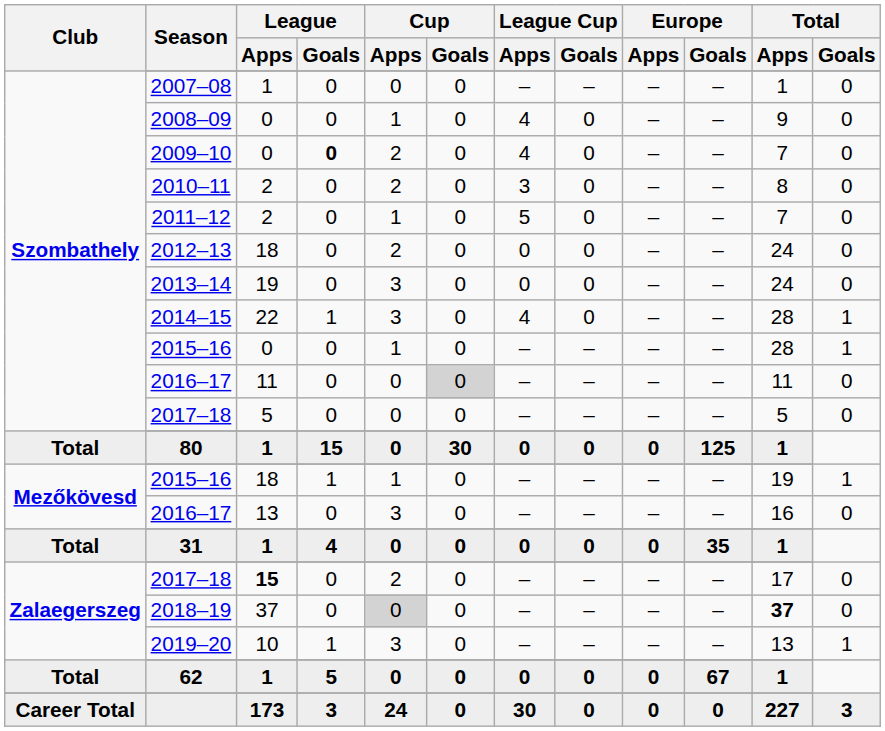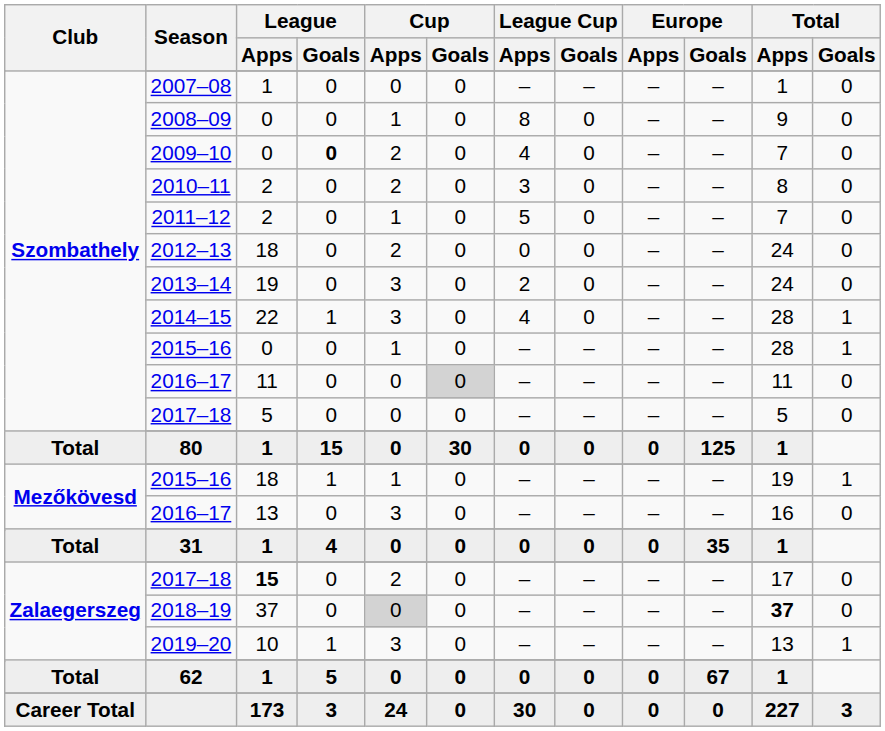2008–09 | League Cup / Apps: 4 -> 8
2013–14 | League Cup / Apps: 0 -> 2
